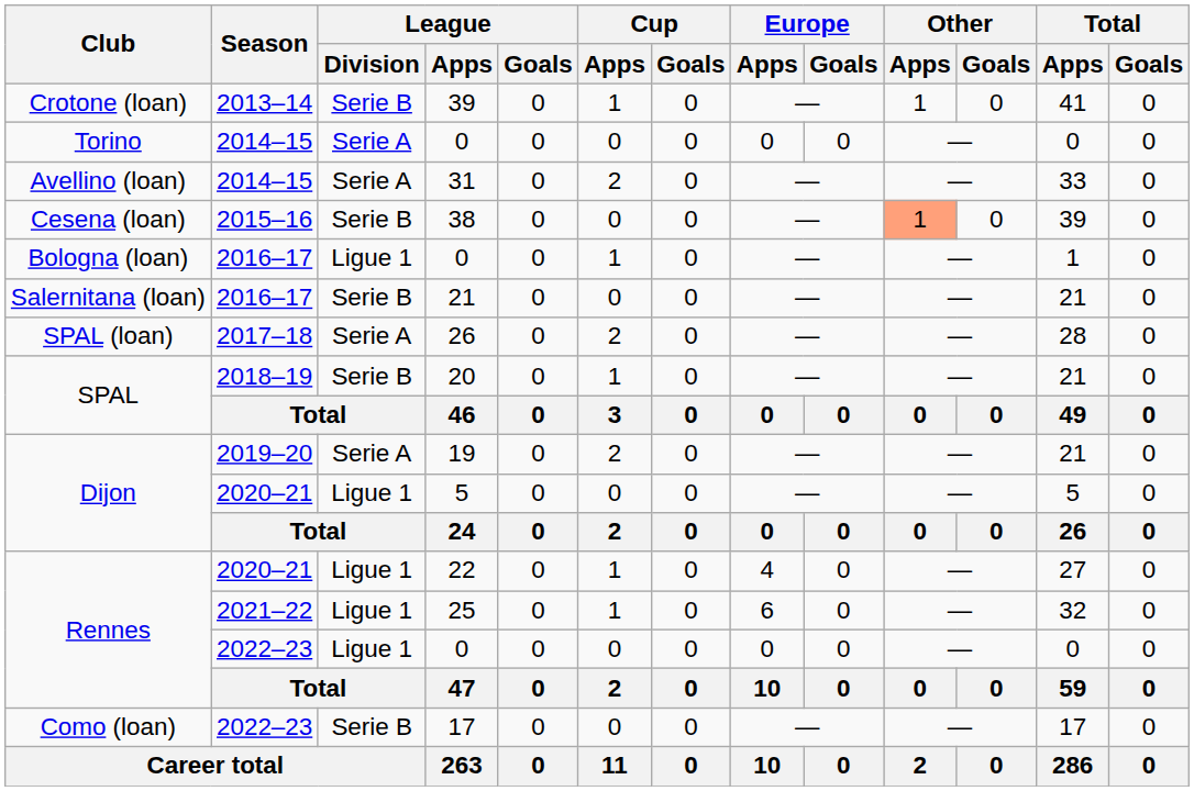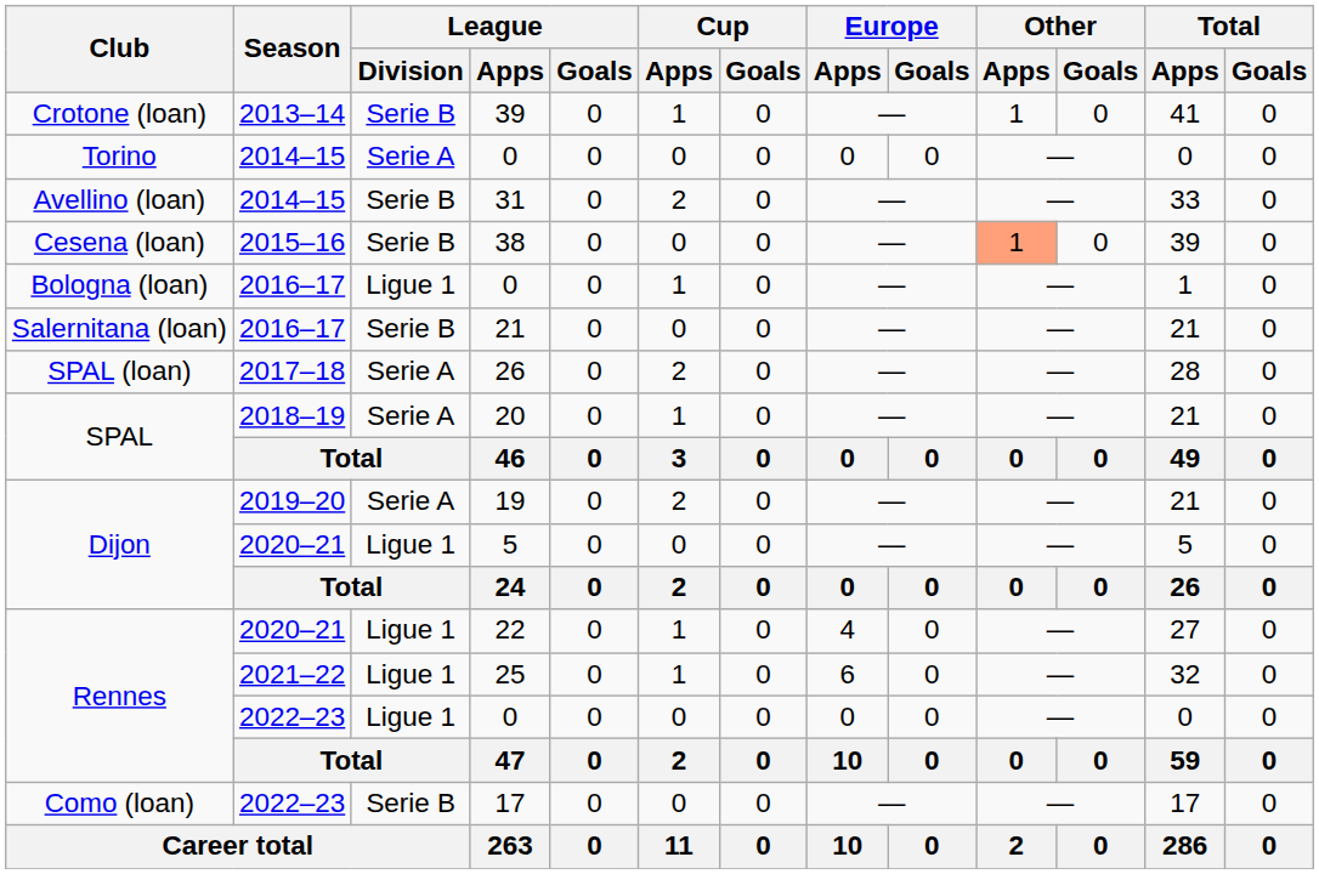31 | League / Division: Serie A -> Serie B
20 | League / Division: Serie B -> Serie A
